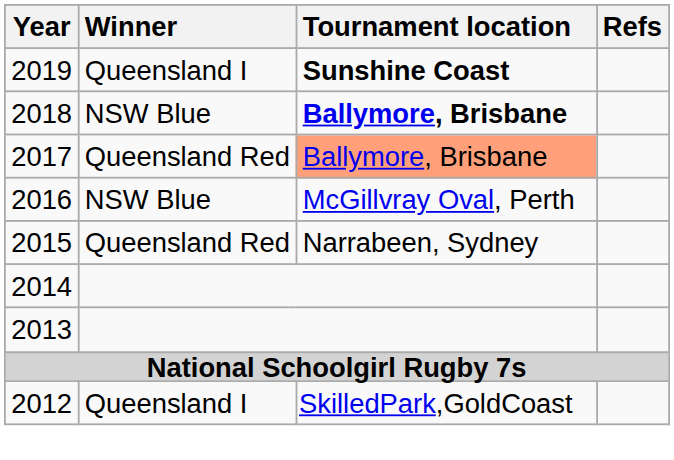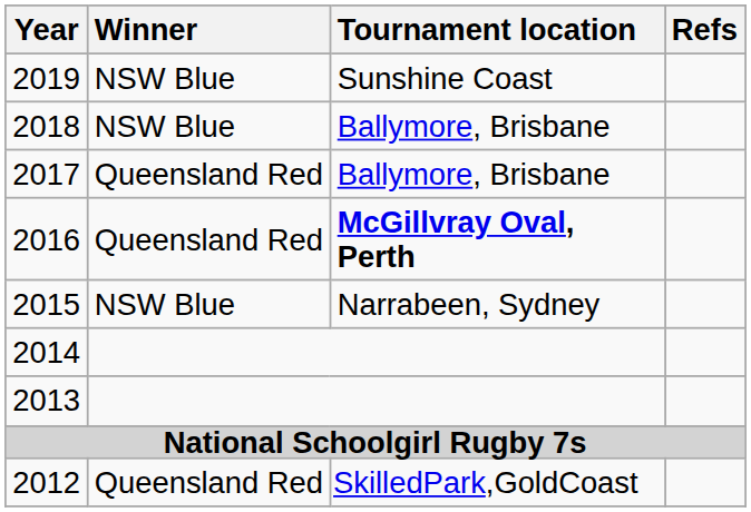2019 | Winner: Queensland I -> NSW Blue
2019 | Tournament location: bold -> normal
2018 | Tournament location: bold -> normal
2017 | Tournament location: lightsalmon background -> no background
2016 | Winner: NSW Blue -> Queensland Red
2016 | Tournament location: normal -> bold
2015 | Winner: Queensland Red -> NSW Blue
2012 | Winner: Queensland I -> Queensland Red
